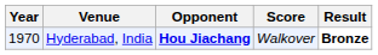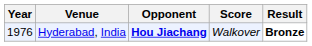Hyderabad, India | Year: 1970 -> 1976
